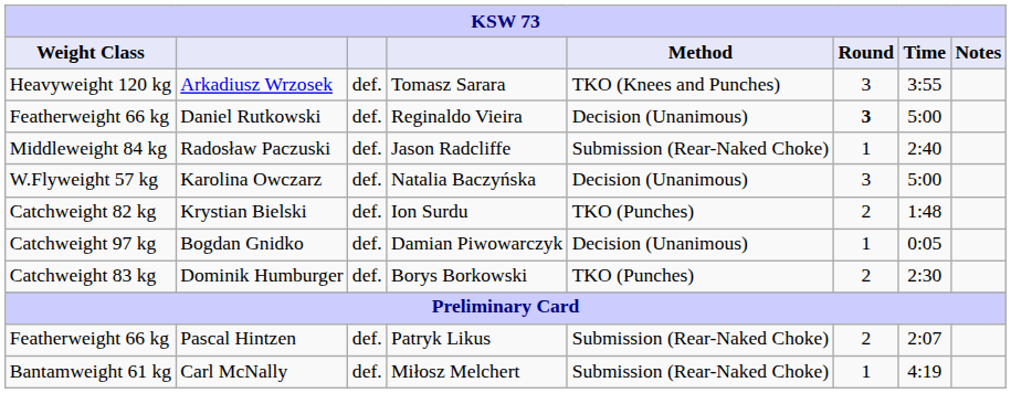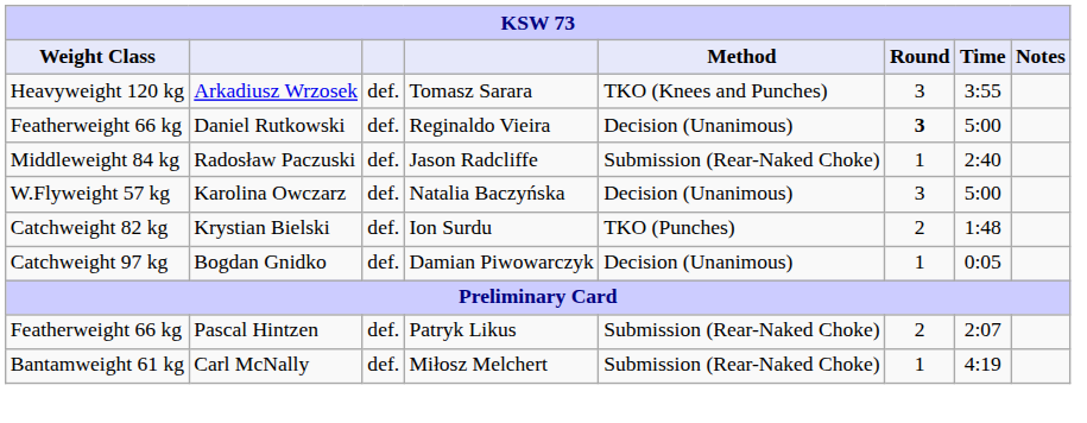- row: Catchweight 83 kg | Dominik Humburger | def. | Borys Borkowski | TKO (Punches) | 2 | 2:30
